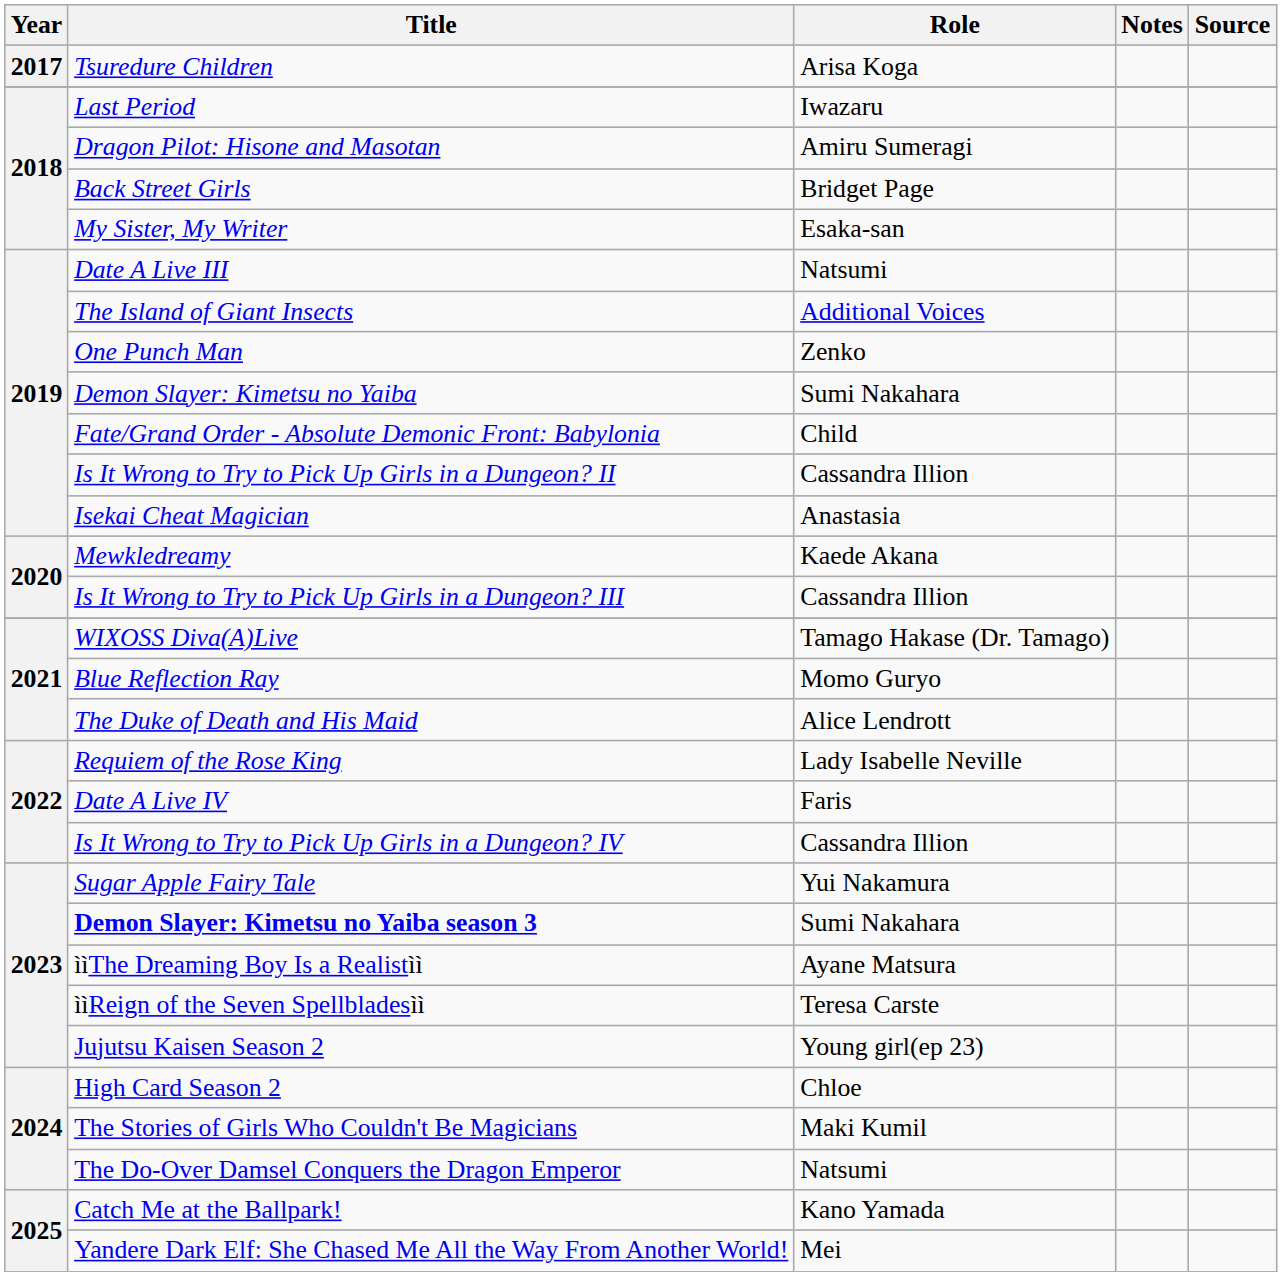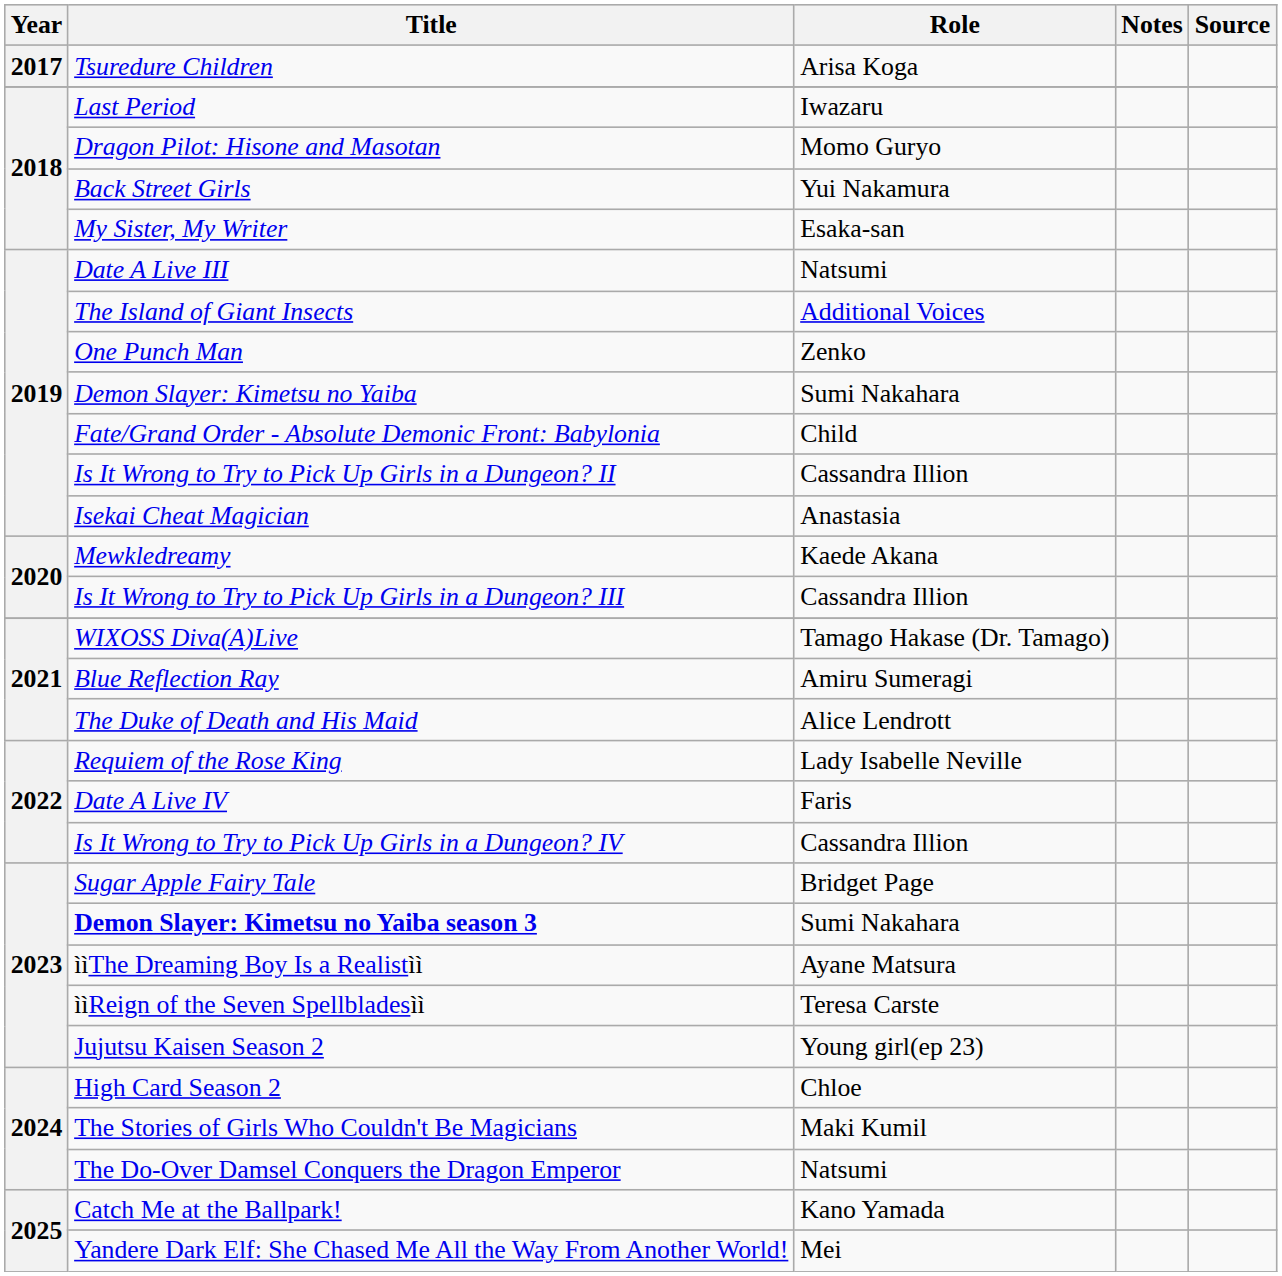Dragon Pilot: Hisone and Masotan | Role: Amiru Sumeragi -> Momo Guryo
Back Street Girls | Role: Bridget Page -> Yui Nakamura
Blue Reflection Ray | Role: Momo Guryo -> Amiru Sumeragi
Sugar Apple Fairy Tale | Role: Yui Nakamura -> Bridget Page
